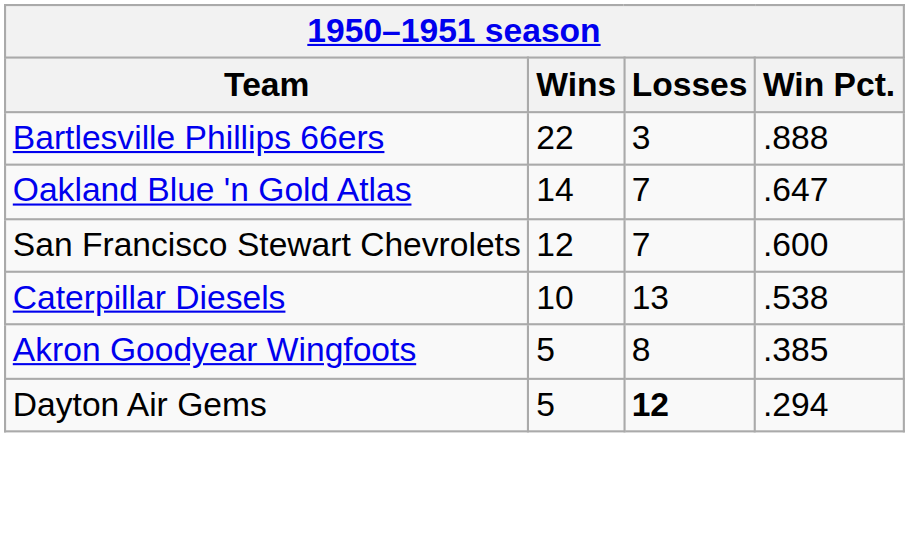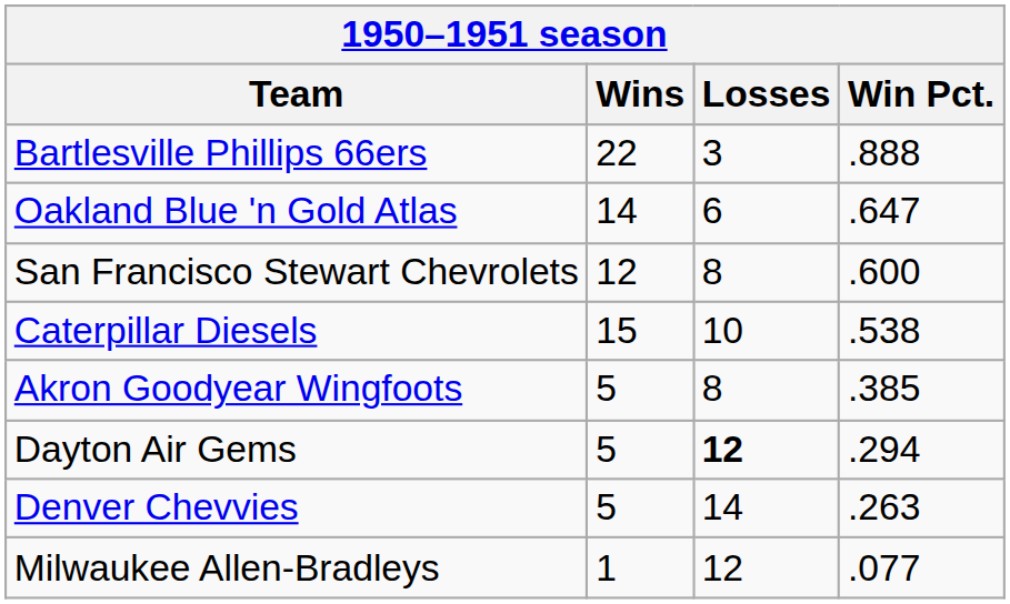Oakland Blue 'n Gold Atlas | Losses: 7 -> 6
San Francisco Stewart Chevrolets | Losses: 7 -> 8
Caterpillar Diesels | Wins: 10 -> 15
Caterpillar Diesels | Losses: 13 -> 10
+ row: Denver Chevvies | 5 | 14 | .263
+ row: Milwaukee Allen-Bradleys | 1 | 12 | .077
